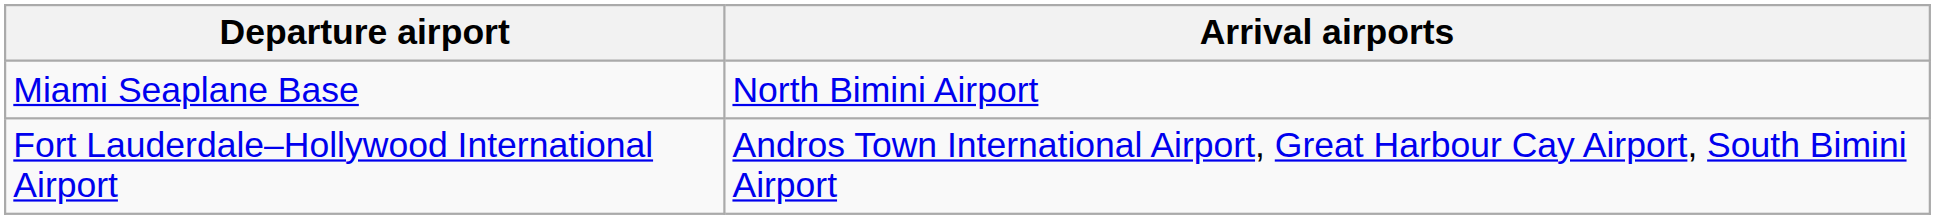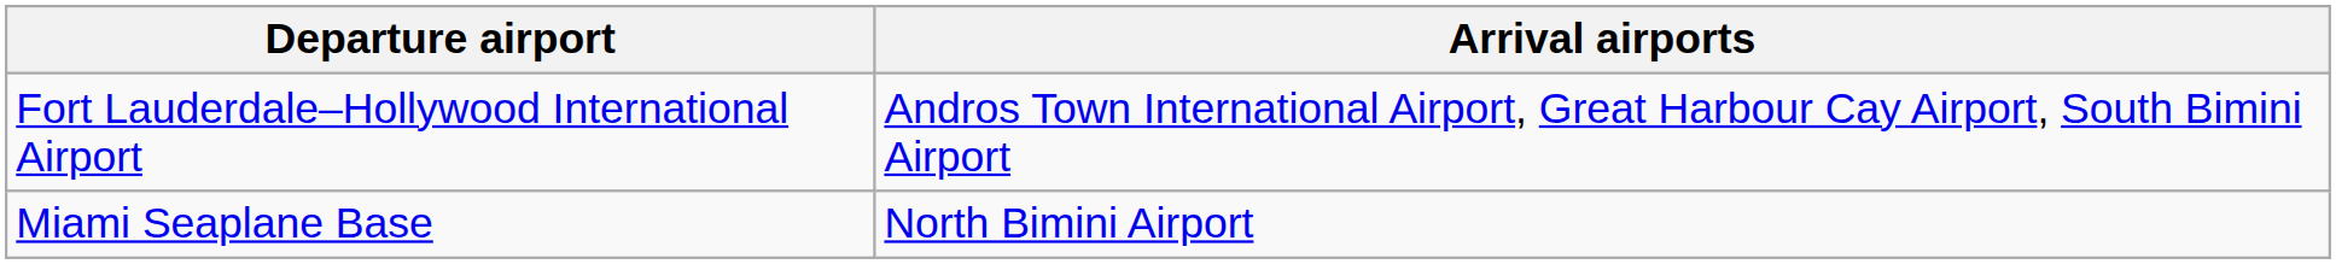rows swapped: Fort Lauderdale–Hollywood International Airport <-> Miami Seaplane Base
